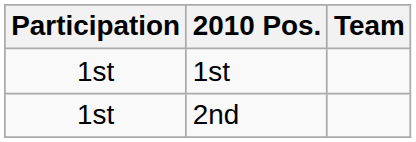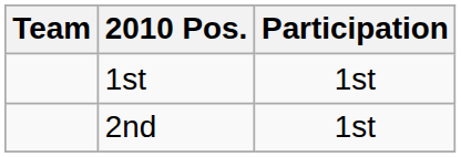columns swapped: Team <-> Participation
